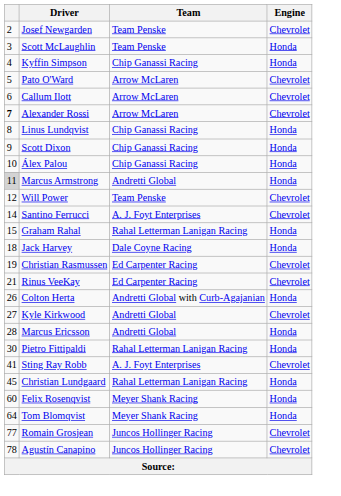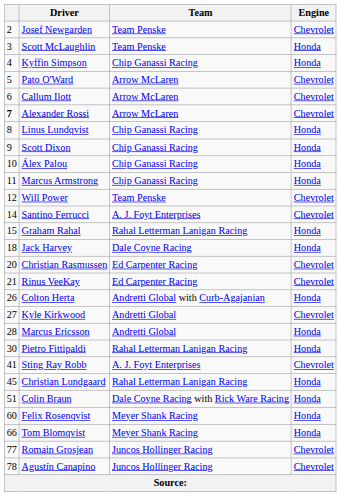Marcus Armstrong | column 1: lightgrey background -> no background
Marcus Armstrong | Team: Andretti Global -> Chip Ganassi Racing
Christian Rasmussen | column 1: 19 -> 20
+ row: 51 | Colin Braun | Dale Coyne Racing with Rick Ware Racing | Honda
Tom Blomqvist | column 1: 64 -> 66
